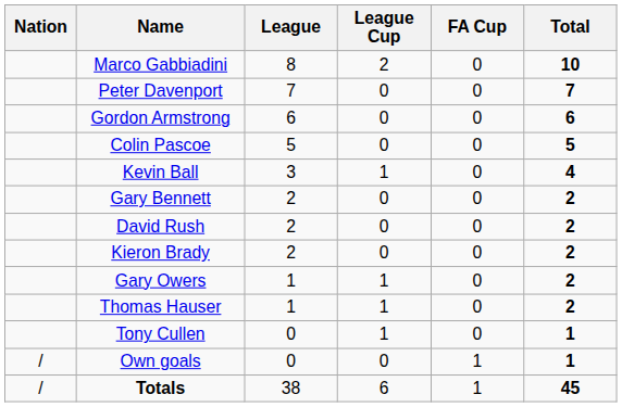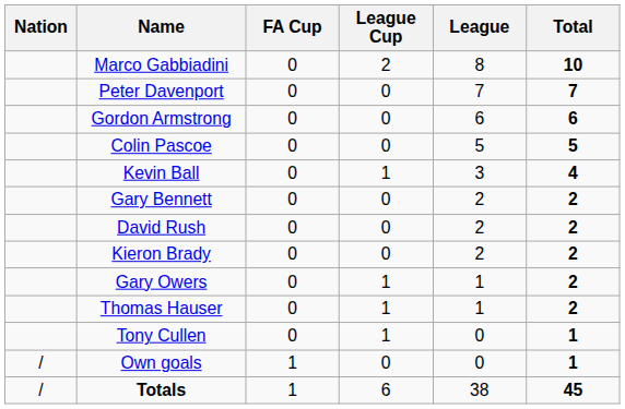columns swapped: League <-> FA Cup
